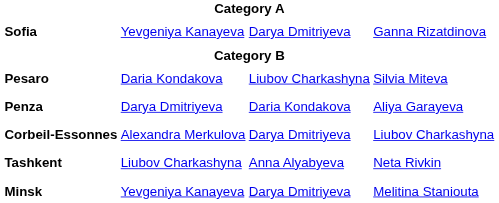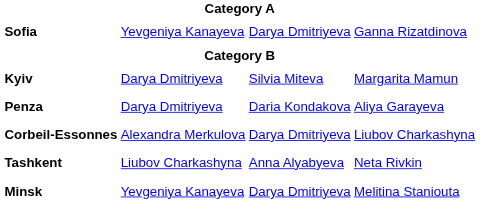+ row: Kyiv | Darya Dmitriyeva | Silvia Miteva | Margarita Mamun
- row: Pesaro | Daria Kondakova | Liubov Charkashyna | Silvia Miteva
